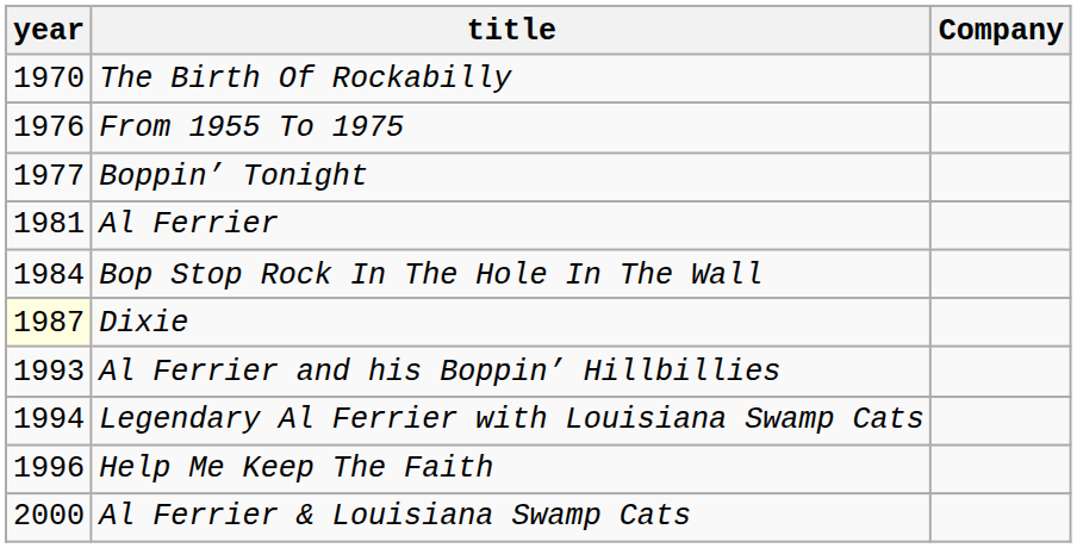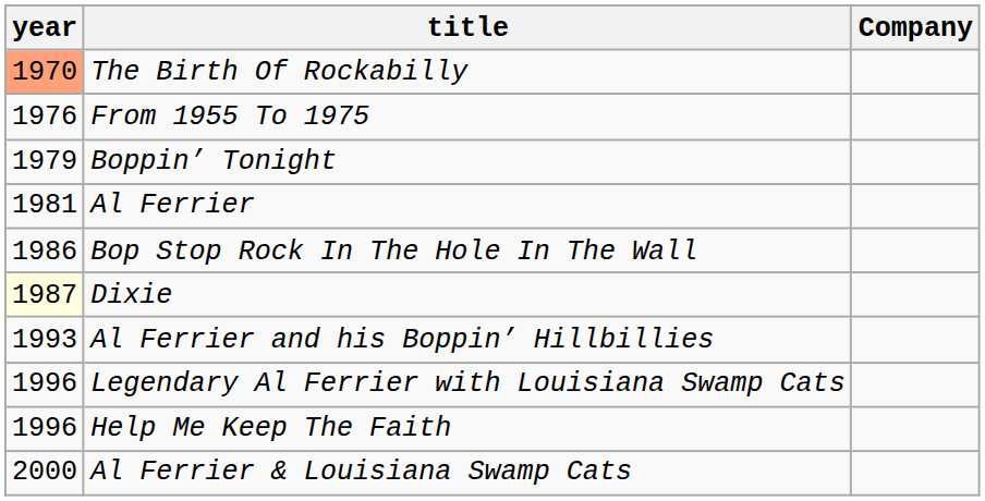The Birth Of Rockabilly | year: no background -> lightsalmon background
Boppin’ Tonight | year: 1977 -> 1979
Bop Stop Rock In The Hole In The Wall | year: 1984 -> 1986
Legendary Al Ferrier with Louisiana Swamp Cats | year: 1994 -> 1996
